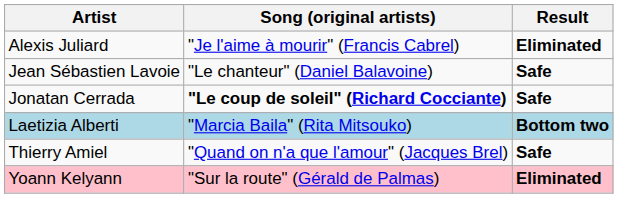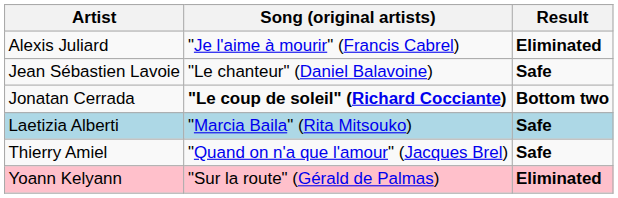Jonatan Cerrada | Result: Safe -> Bottom two
Laetizia Alberti | Result: Bottom two -> Safe
